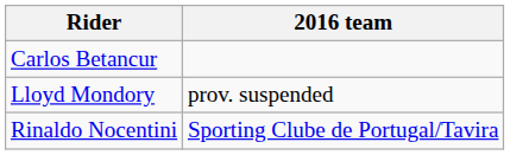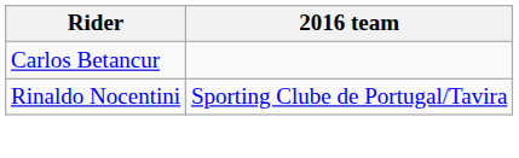- row: Lloyd Mondory | prov. suspended
